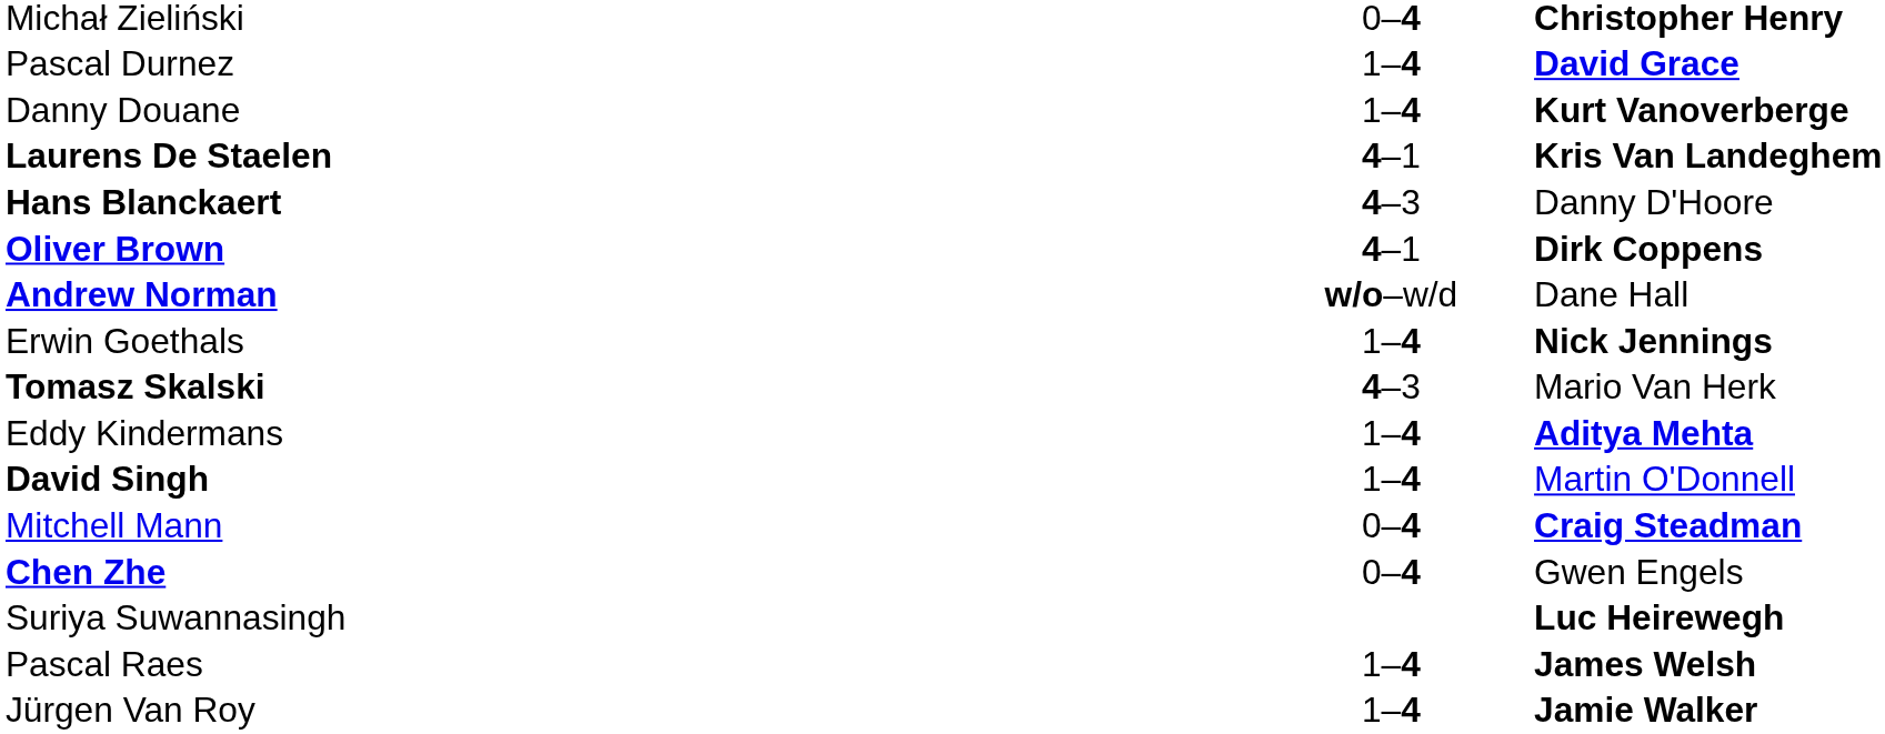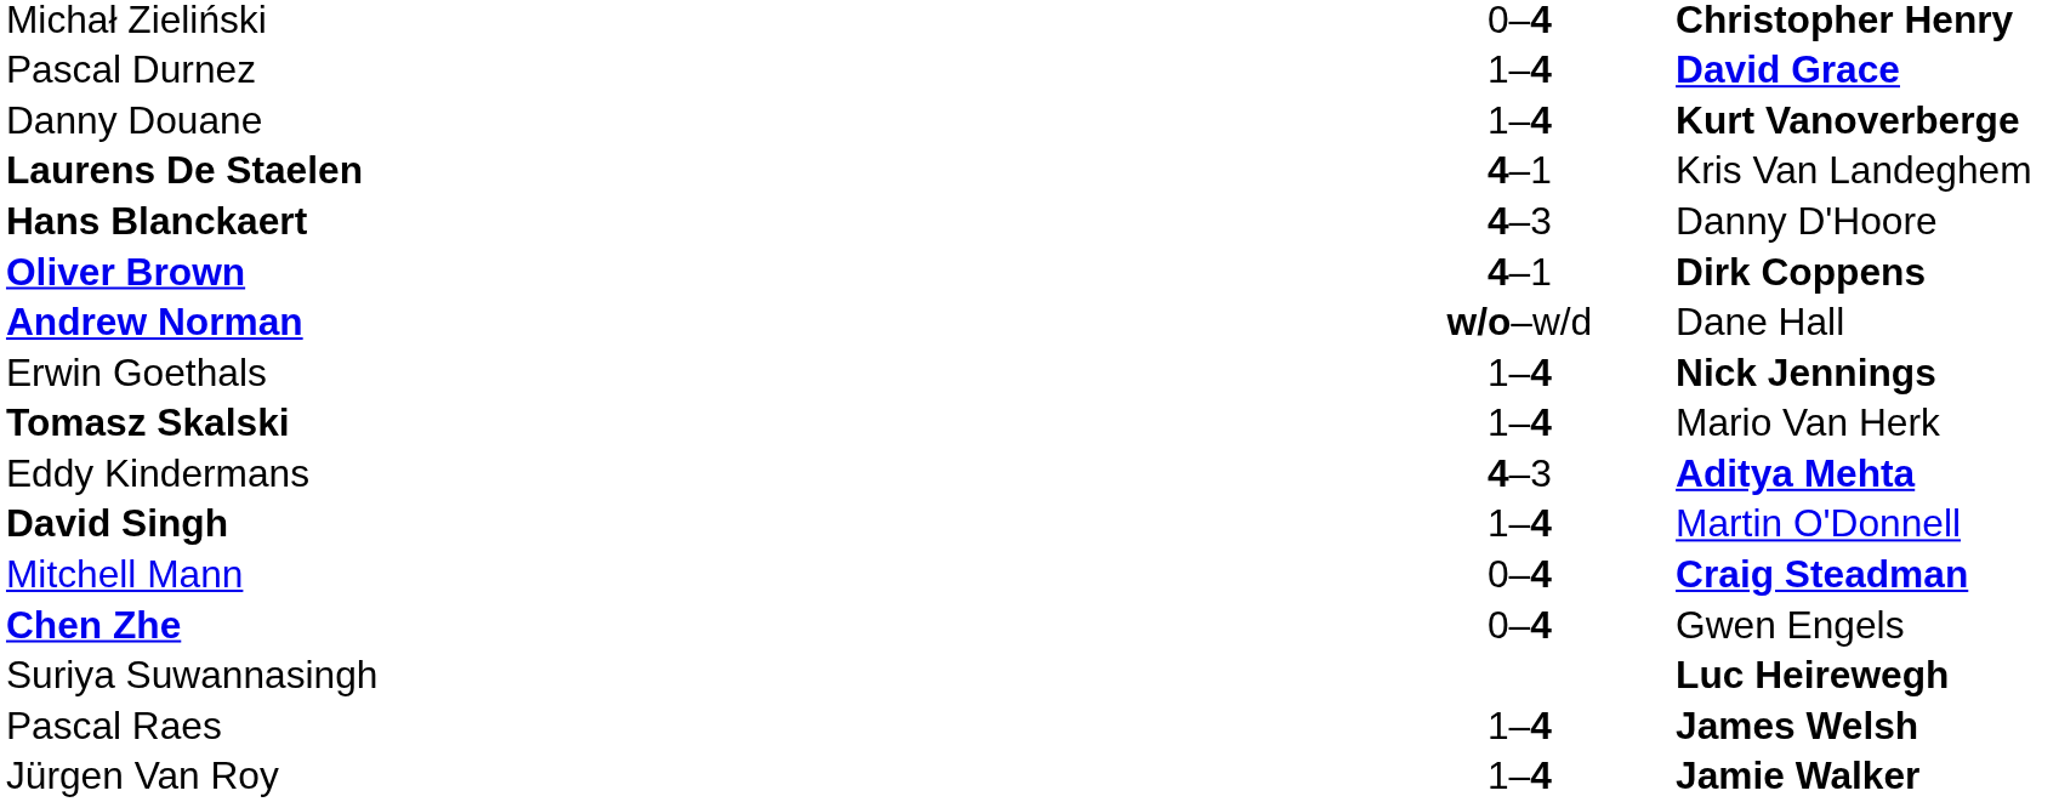Laurens De Staelen | column 3: bold -> normal
Tomasz Skalski | column 2: 4–3 -> 1–4
Eddy Kindermans | column 2: 1–4 -> 4–3
